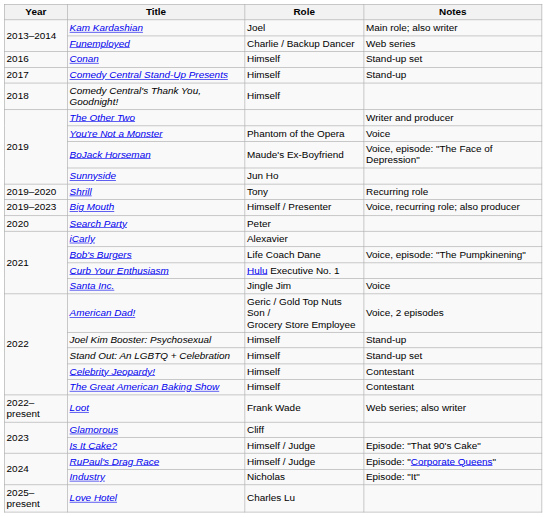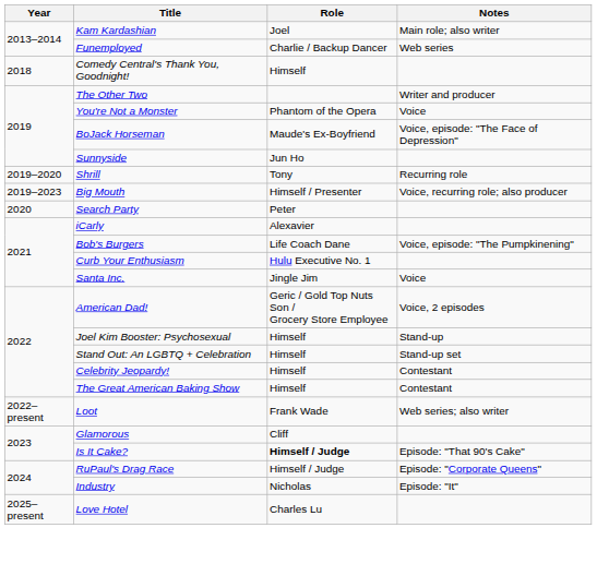- row: 2016 | Conan | Himself | Stand-up set
- row: 2017 | Comedy Central Stand-Up Presents | Himself | Stand-up
Is It Cake? | Role: normal -> bold
